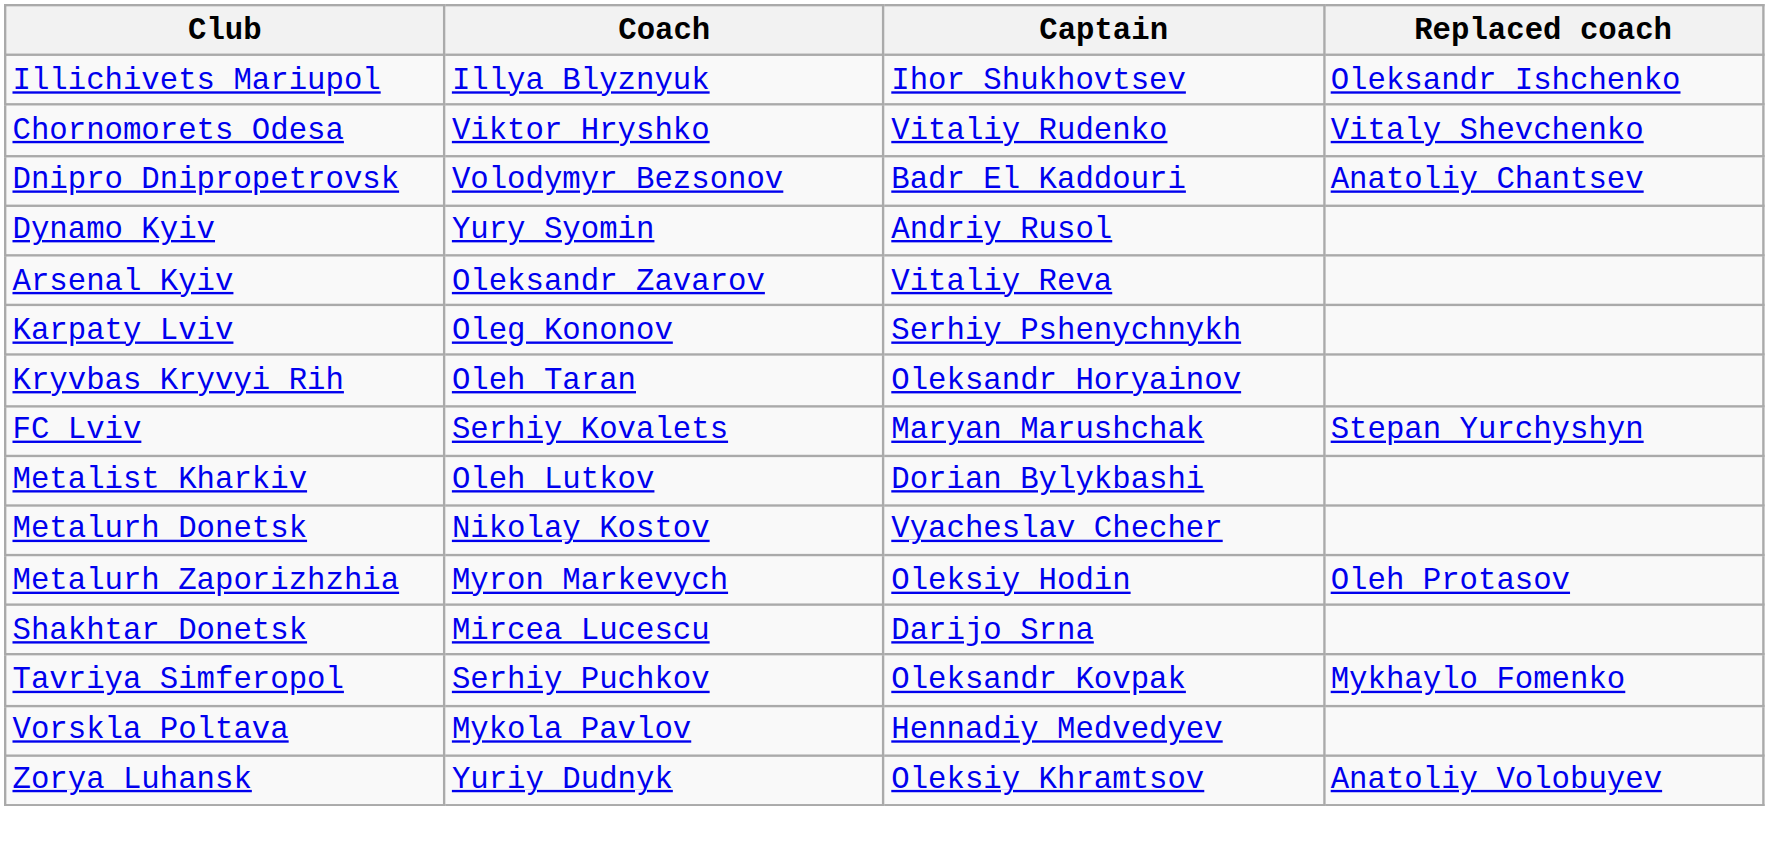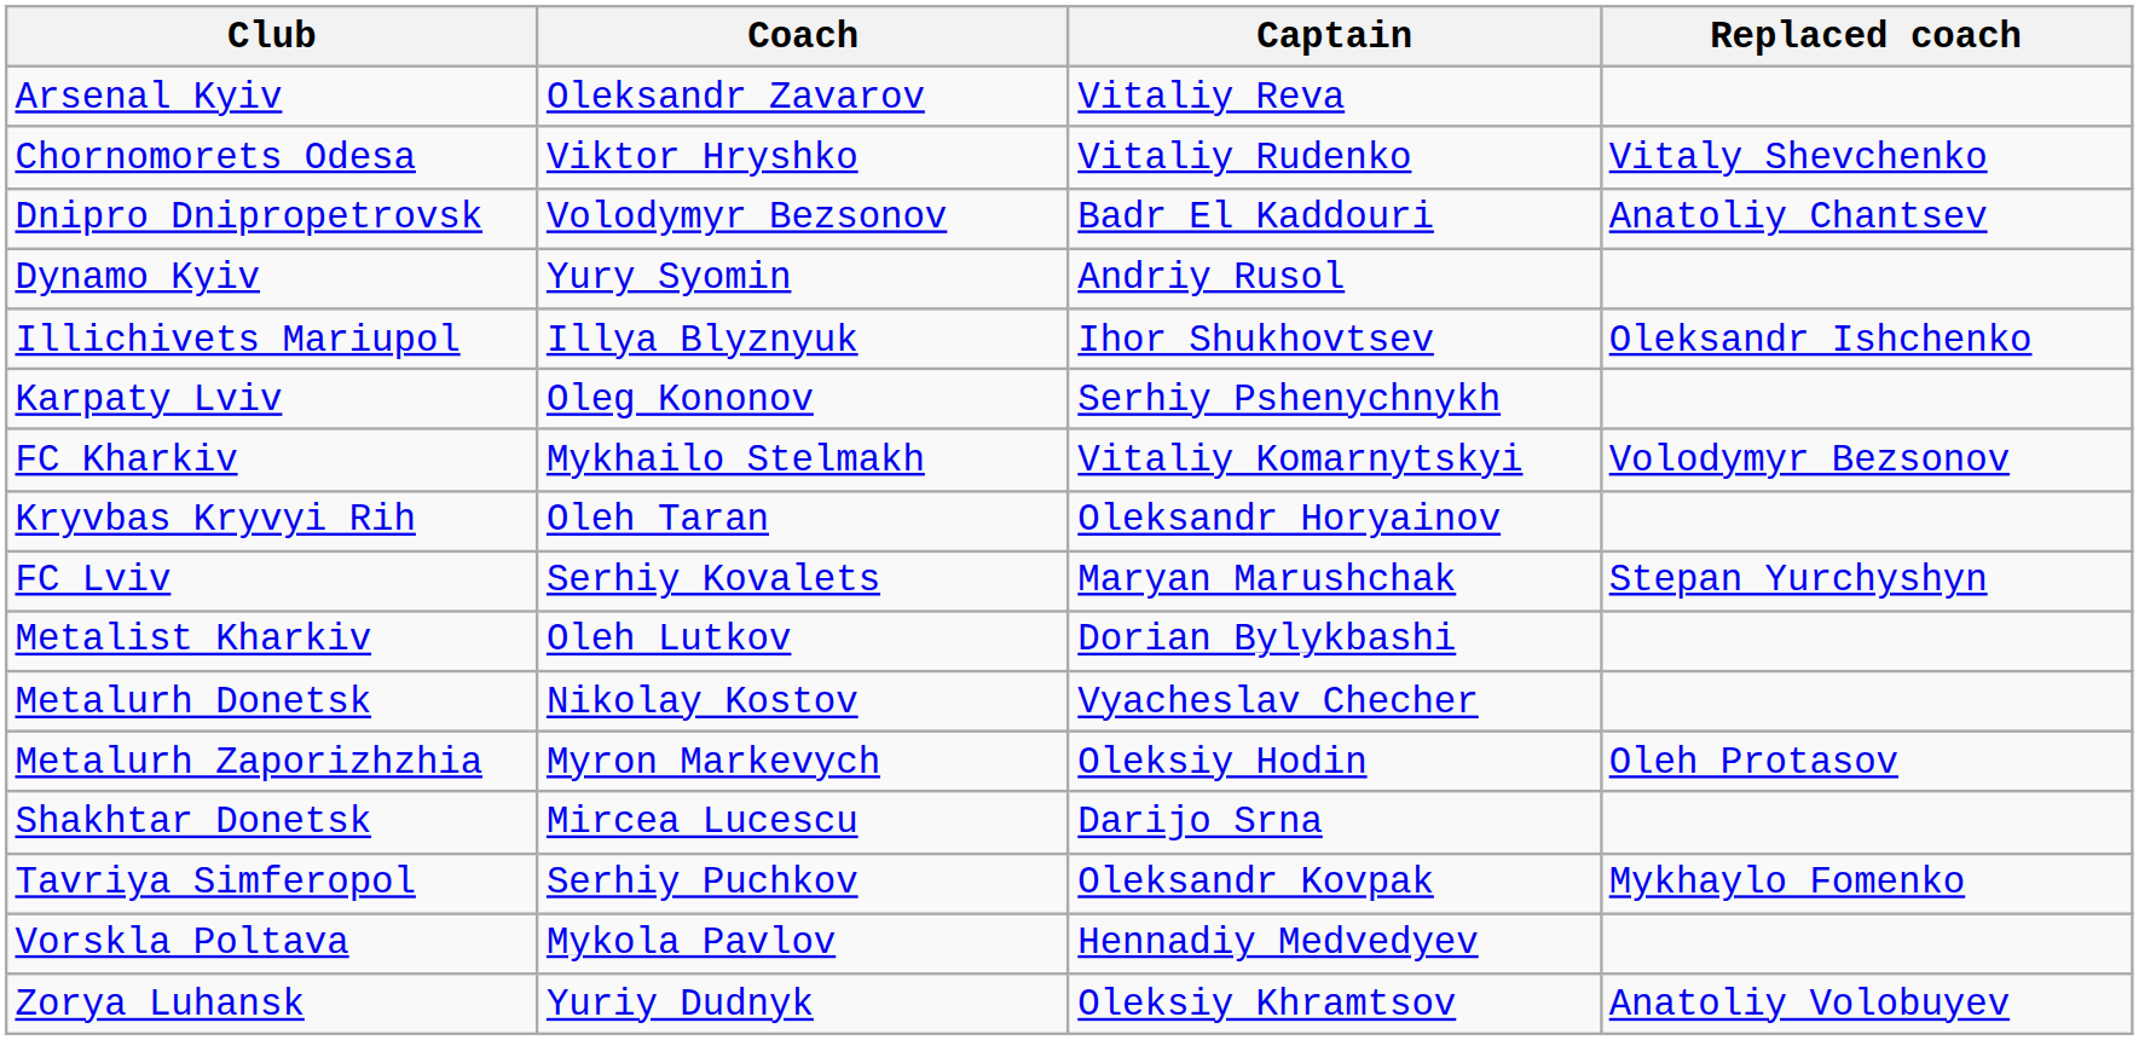rows swapped: Arsenal Kyiv <-> Illichivets Mariupol
+ row: FC Kharkiv | Mykhailo Stelmakh | Vitaliy Komarnytskyi | Volodymyr Bezsonov
